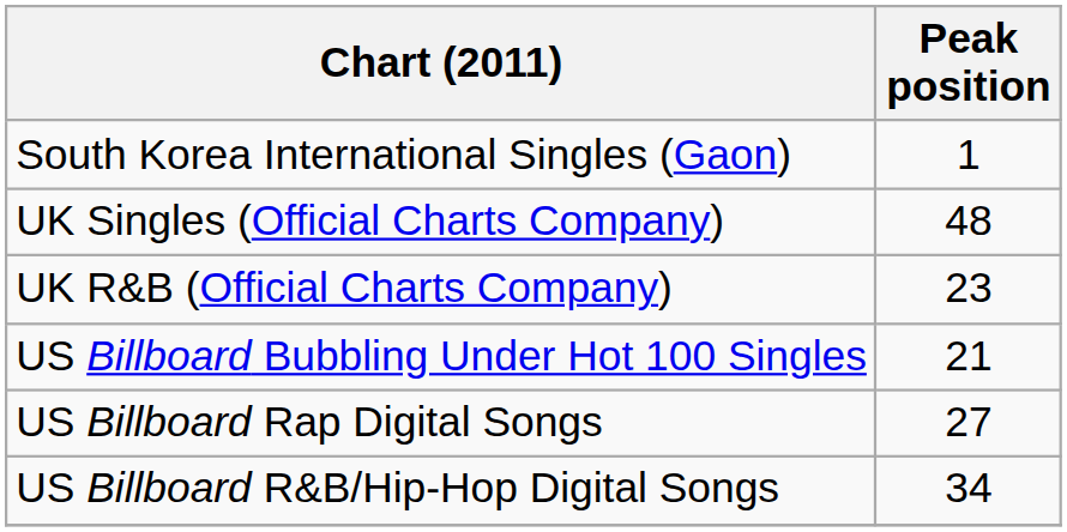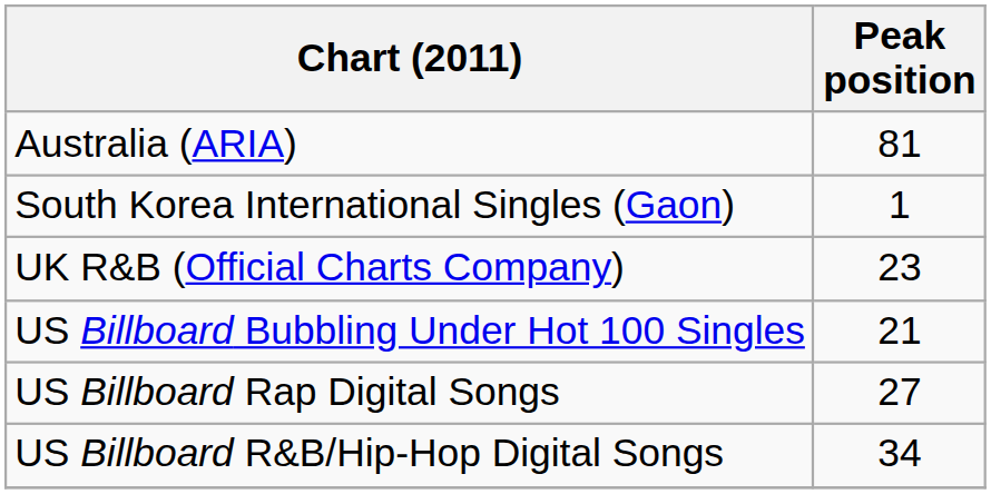+ row: Australia (ARIA) | 81
- row: UK Singles (Official Charts Company) | 48
